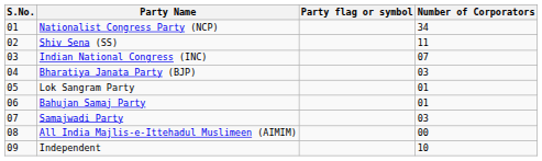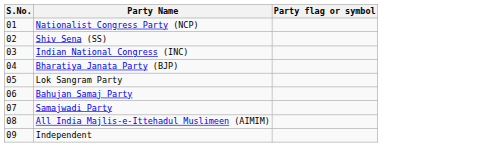- column: Number of Corporators | 34 | 11 | 07 | 03 | 01 | 01 | 03 | 00 | 10
